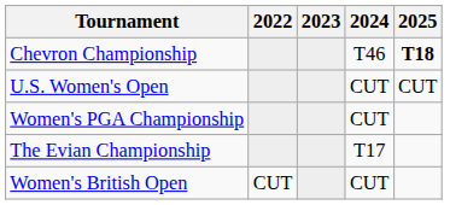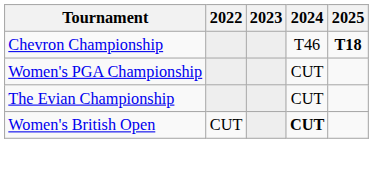- row: U.S. Women's Open | CUT | CUT
The Evian Championship | 2024: T17 -> CUT
Women's British Open | 2024: normal -> bold
